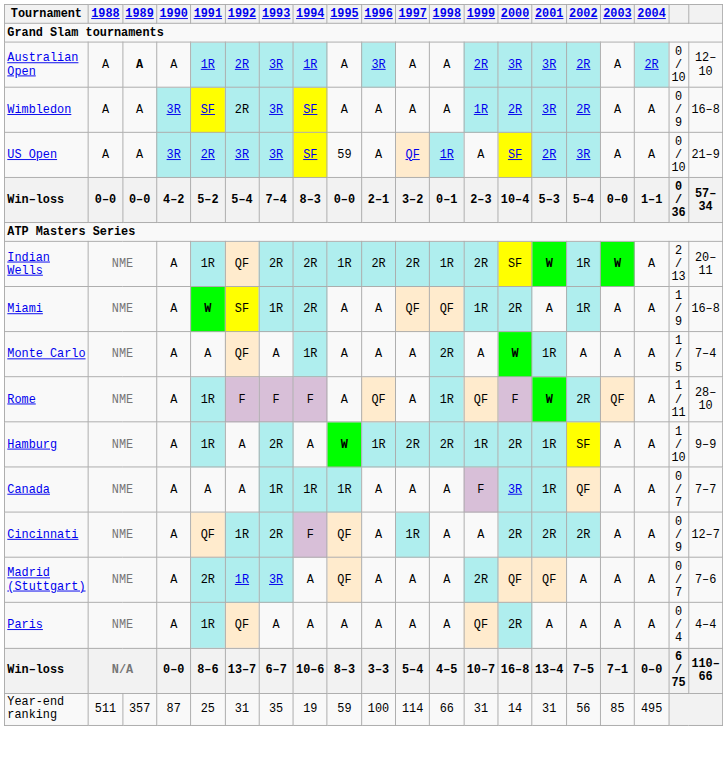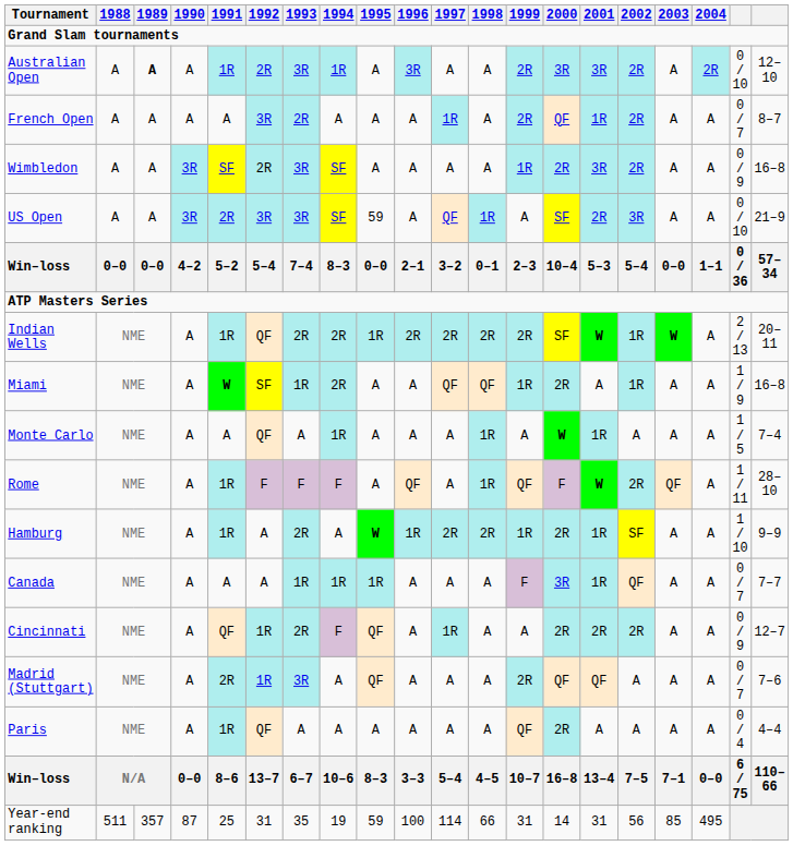+ row: French Open | A | A | A | A | 3R | 2R | A | A | A | 1R | A | 2R | QF | 1R | 2R | A | A | 0 / 7 | 8–7
Indian Wells | 1998: 1R -> 2R
Monte Carlo | 1998: 2R -> 1R
